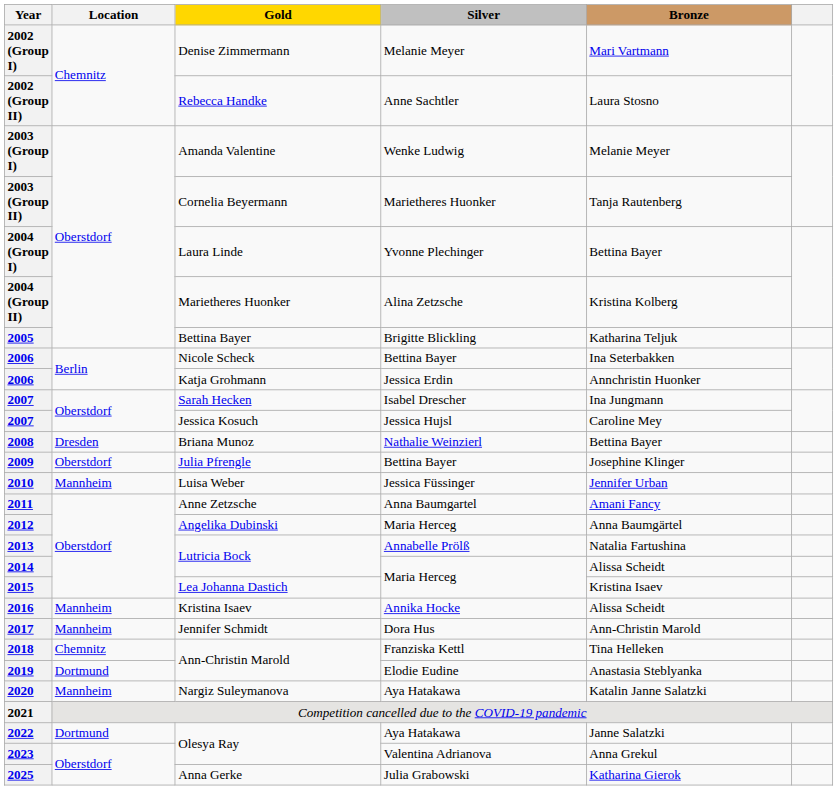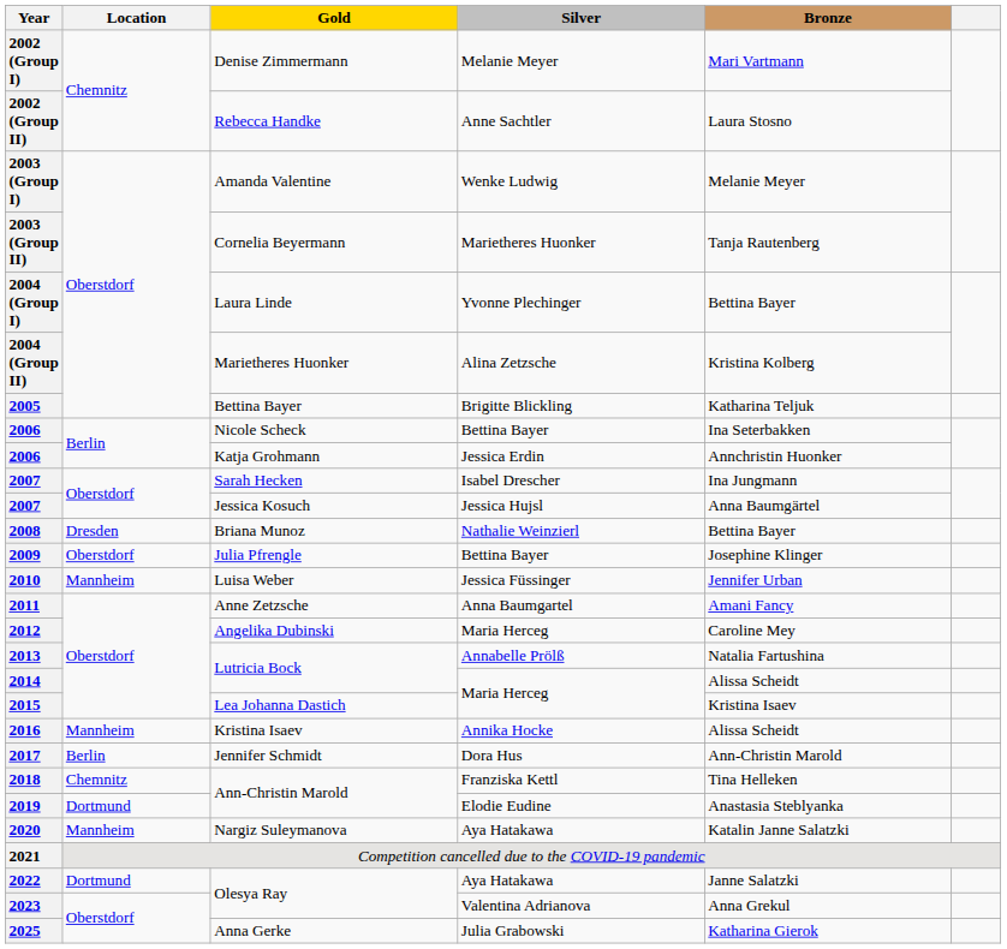2007 / Jessica Kosuch | Bronze: Caroline Mey -> Anna Baumgärtel
2012 | Bronze: Anna Baumgärtel -> Caroline Mey
2017 | Location: Mannheim -> Berlin
